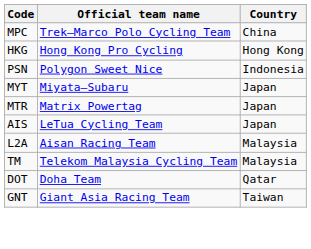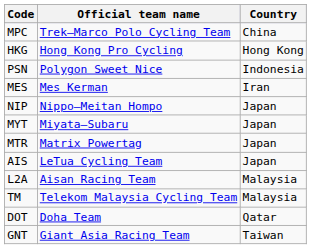+ row: MES | Mes Kerman | Iran
+ row: NIP | Nippo–Meitan Hompo | Japan
